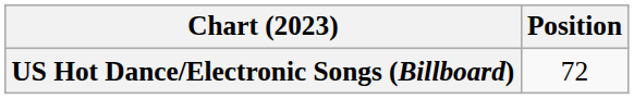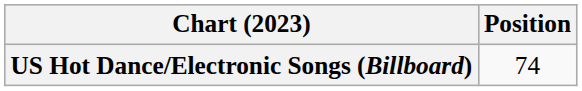US Hot Dance/Electronic Songs (Billboard) | Position: 72 -> 74
